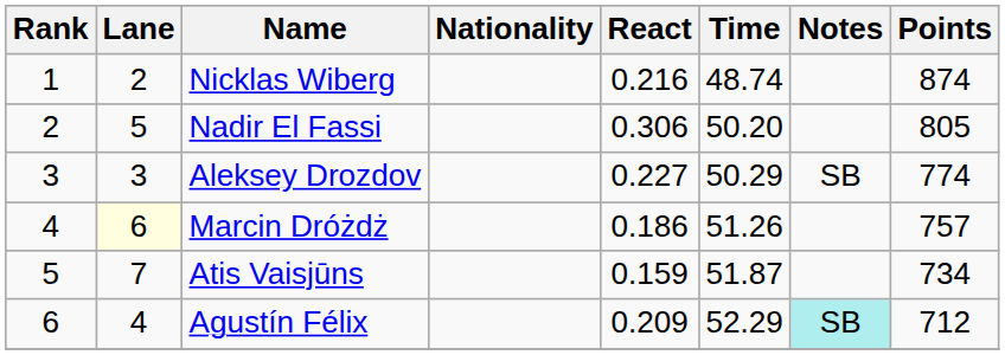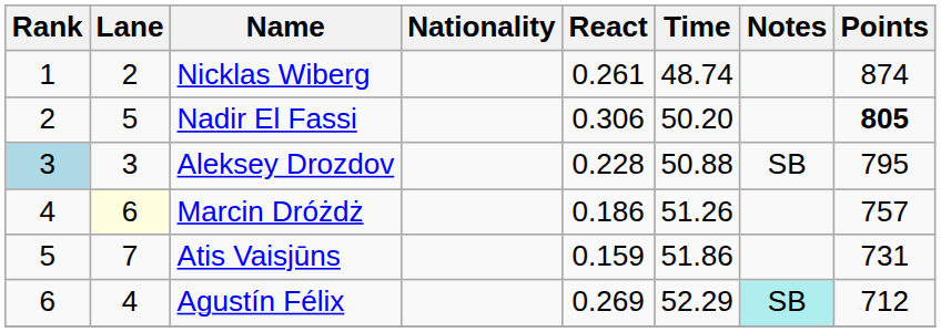Nicklas Wiberg | React: 0.216 -> 0.261
Nadir El Fassi | Points: normal -> bold
Aleksey Drozdov | Rank: no background -> lightblue background
Aleksey Drozdov | React: 0.227 -> 0.228
Aleksey Drozdov | Time: 50.29 -> 50.88
Aleksey Drozdov | Points: 774 -> 795
Atis Vaisjūns | Time: 51.87 -> 51.86
Atis Vaisjūns | Points: 734 -> 731
Agustín Félix | React: 0.209 -> 0.269
